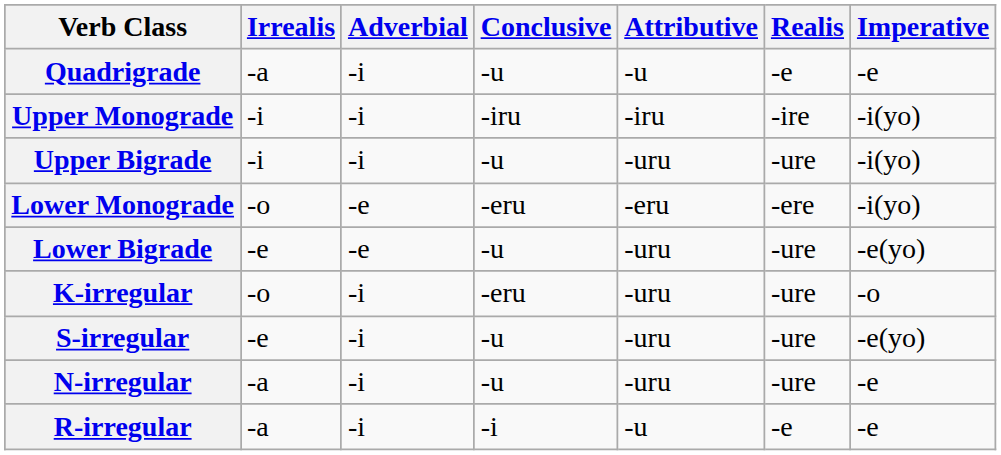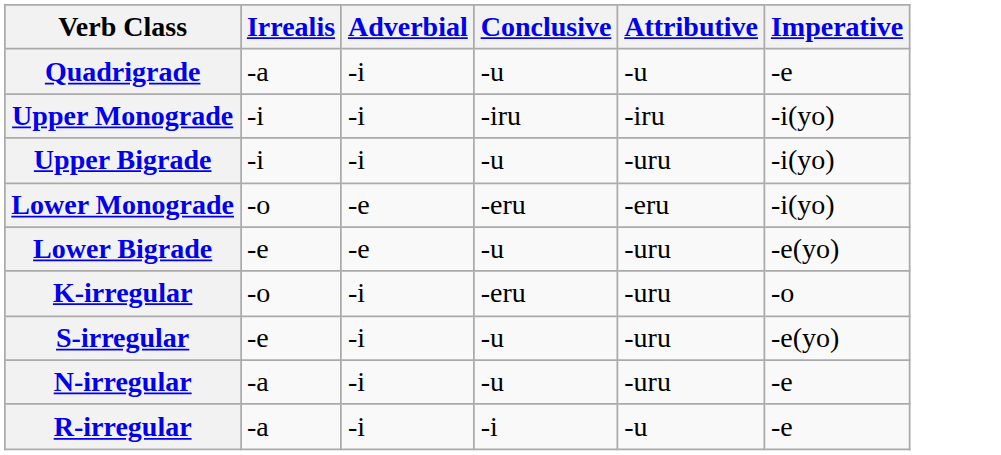- column: Realis | -e | -ire | -ure | -ere | -ure | -ure | -ure | -ure | -e
